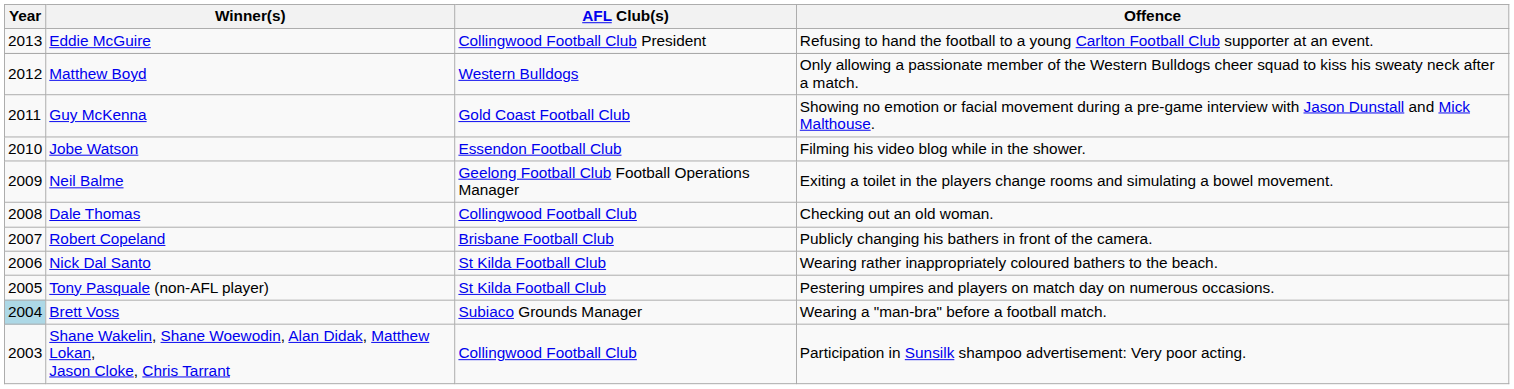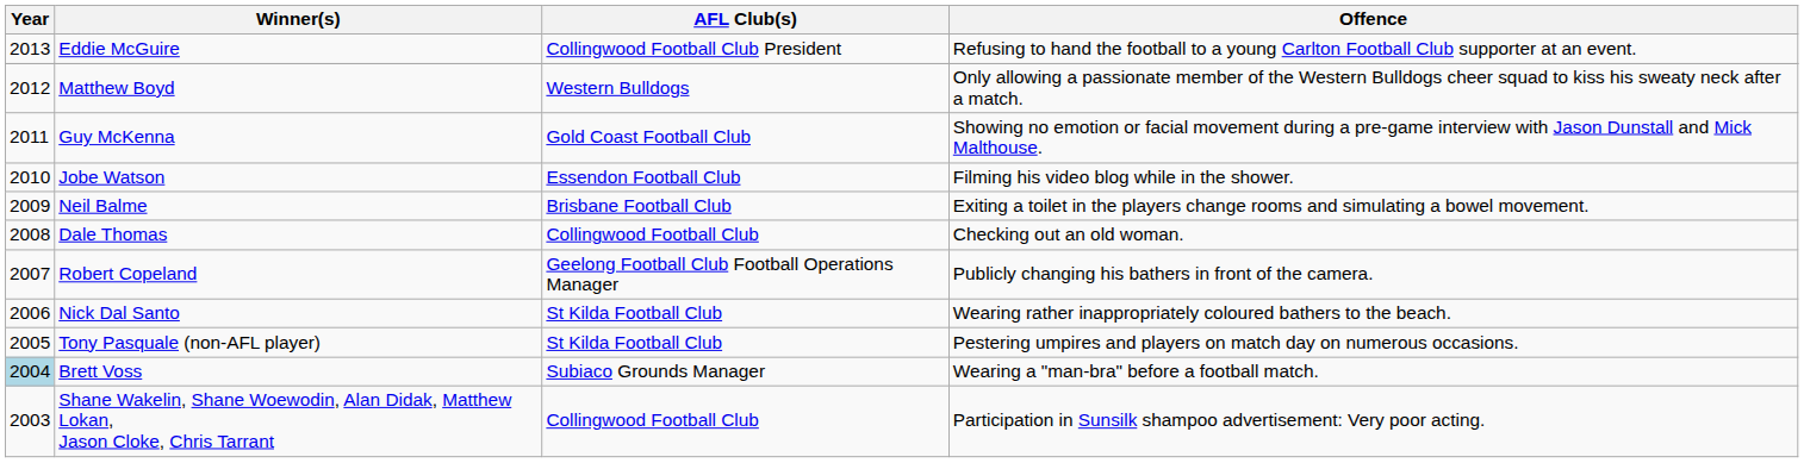Neil Balme | AFL Club(s): Geelong Football Club Football Operations Manager -> Brisbane Football Club
Robert Copeland | AFL Club(s): Brisbane Football Club -> Geelong Football Club Football Operations Manager
